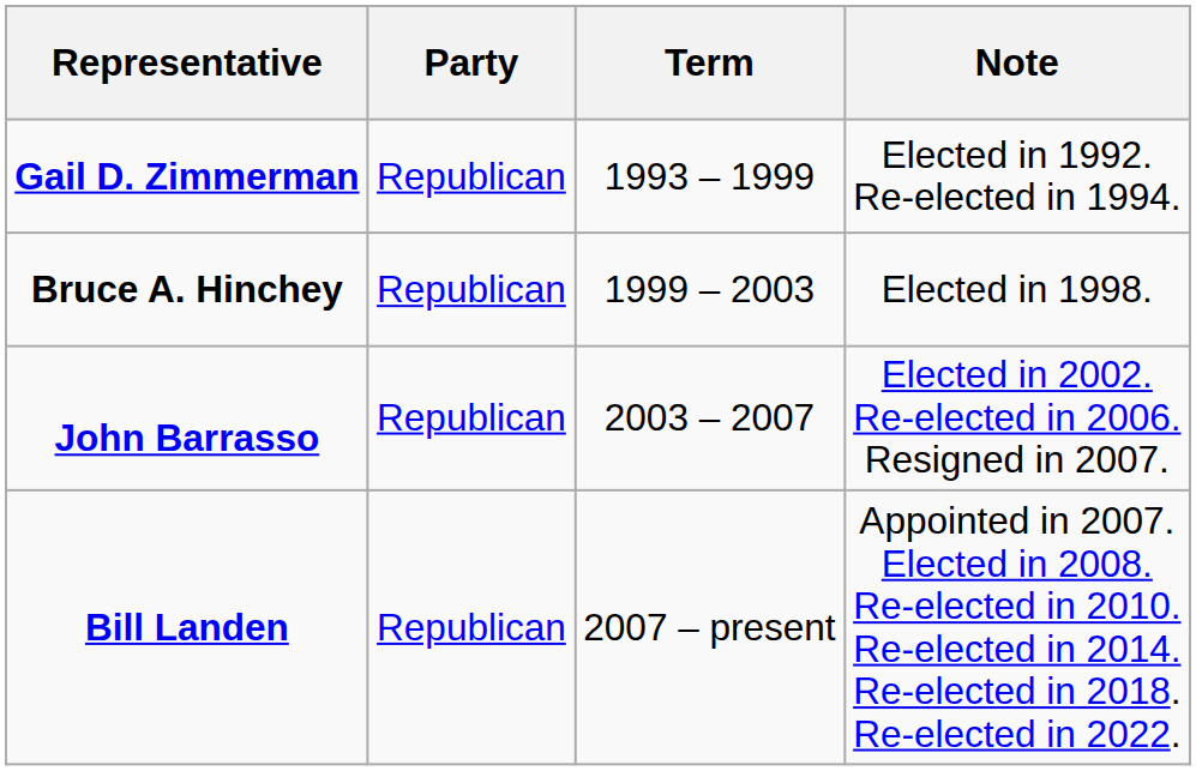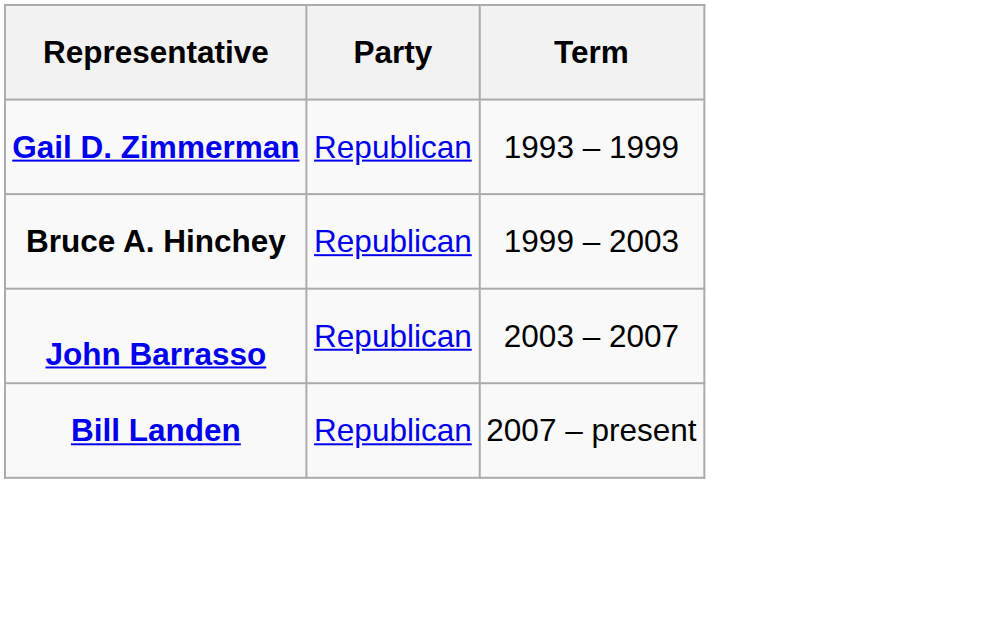- column: Note | Elected in 1992. Re-elected in 1994. | Elected in 1998. | Elected in 2002. Re-elected in 2006. Resigned in 2007. | Appointed in 2007. Elected in 2008. Re-elected in 2010. Re-elected in 2014. Re-elected in 2018. Re-elected in 2022.
